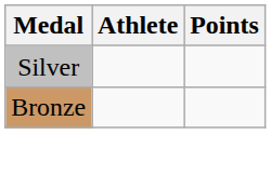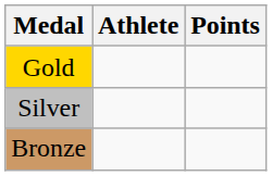+ row: Gold
